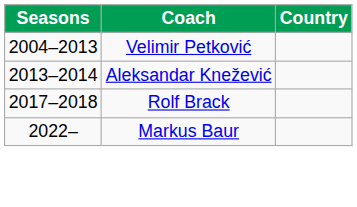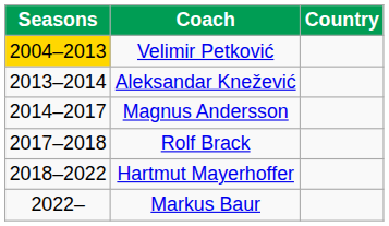Velimir Petković | Seasons: no background -> gold background
+ row: 2014–2017 | Magnus Andersson
+ row: 2018–2022 | Hartmut Mayerhoffer
